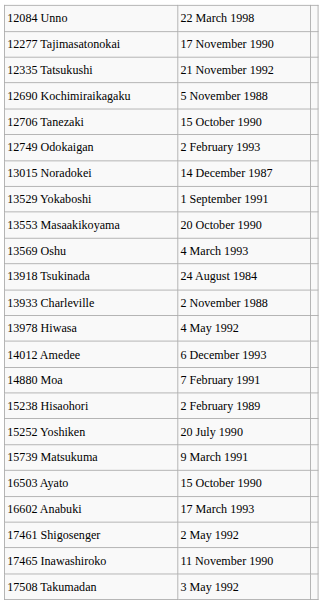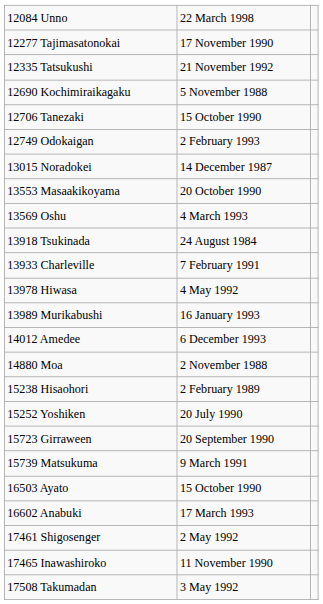- row: 13529 Yokaboshi | 1 September 1991
13933 Charleville | column 2: 2 November 1988 -> 7 February 1991
+ row: 13989 Murikabushi | 16 January 1993
14880 Moa | column 2: 7 February 1991 -> 2 November 1988
+ row: 15723 Girraween | 20 September 1990
